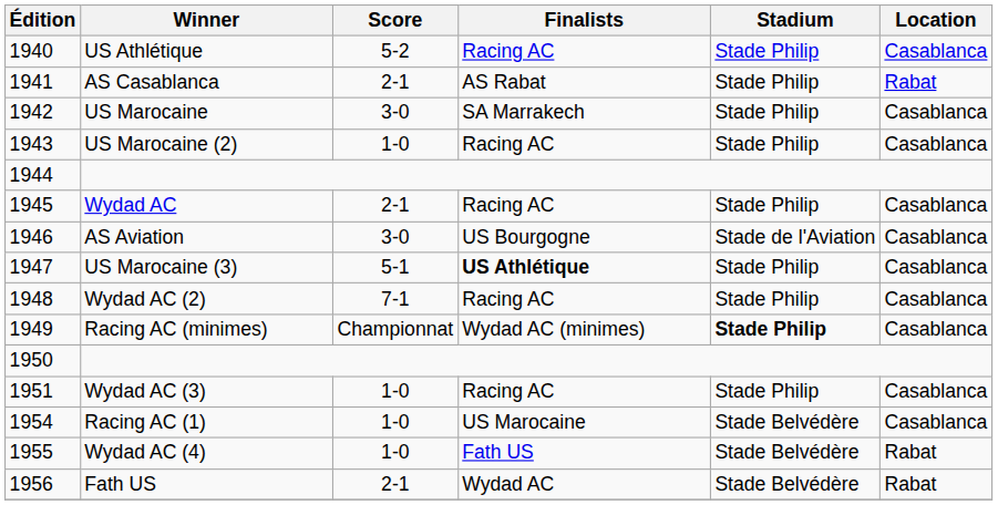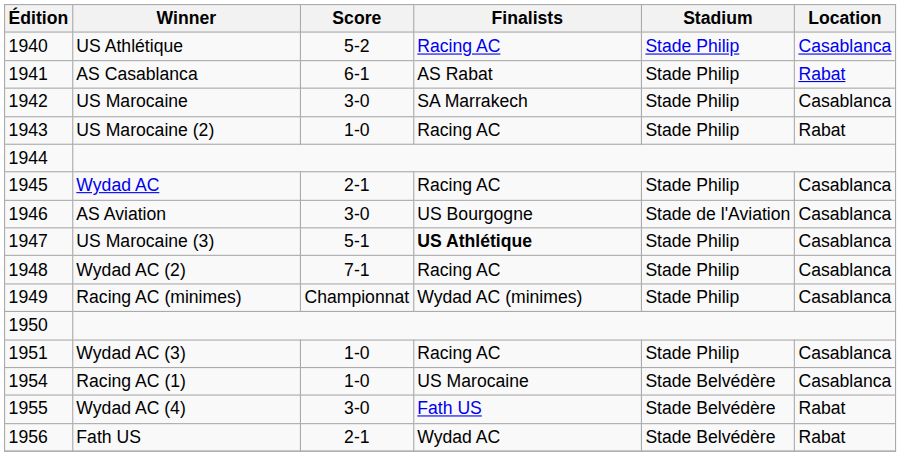AS Casablanca | Score: 2-1 -> 6-1
US Marocaine (2) | Location: Casablanca -> Rabat
Racing AC (minimes) | Stadium: bold -> normal
Wydad AC (4) | Score: 1-0 -> 3-0
